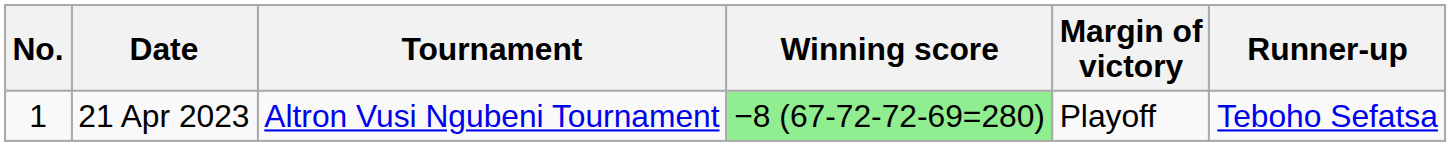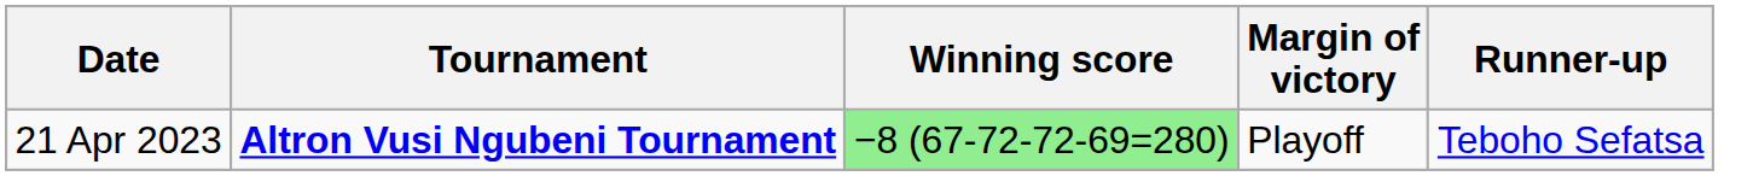- column: No. | 1
21 Apr 2023 | Tournament: normal -> bold
